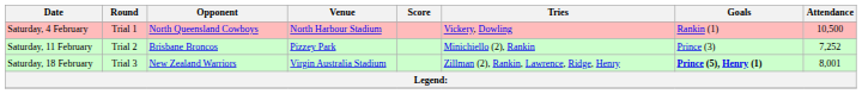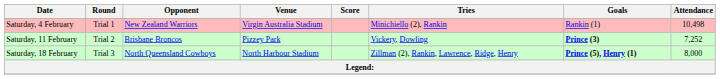Saturday, 4 February | Opponent: North Queensland Cowboys -> New Zealand Warriors
Saturday, 4 February | Venue: North Harbour Stadium -> Virgin Australia Stadium
Saturday, 4 February | Tries: Vickery, Dowling -> Minichiello (2), Rankin
Saturday, 4 February | Attendance: 10,500 -> 10,498
Saturday, 11 February | Tries: Minichiello (2), Rankin -> Vickery, Dowling
Saturday, 11 February | Goals: normal -> bold
Saturday, 18 February | Opponent: New Zealand Warriors -> North Queensland Cowboys
Saturday, 18 February | Venue: Virgin Australia Stadium -> North Harbour Stadium
Saturday, 18 February | Attendance: 8,001 -> 8,000
